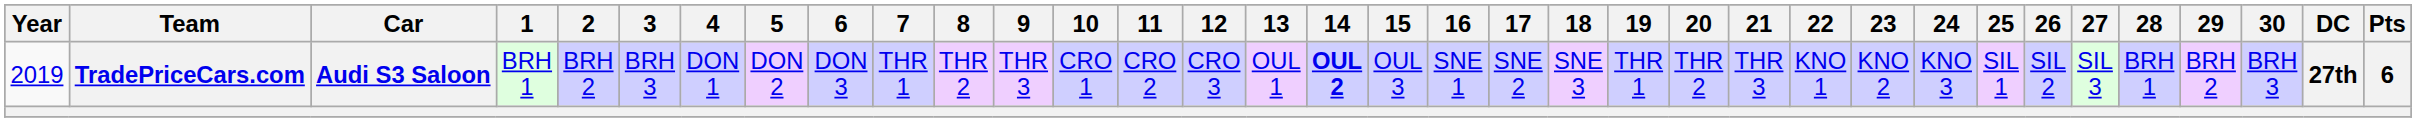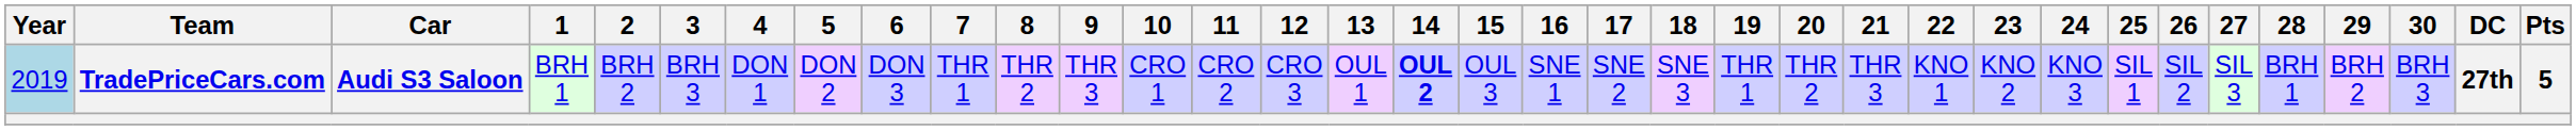TradePriceCars.com | Year: no background -> lightblue background
TradePriceCars.com | Pts: 6 -> 5
